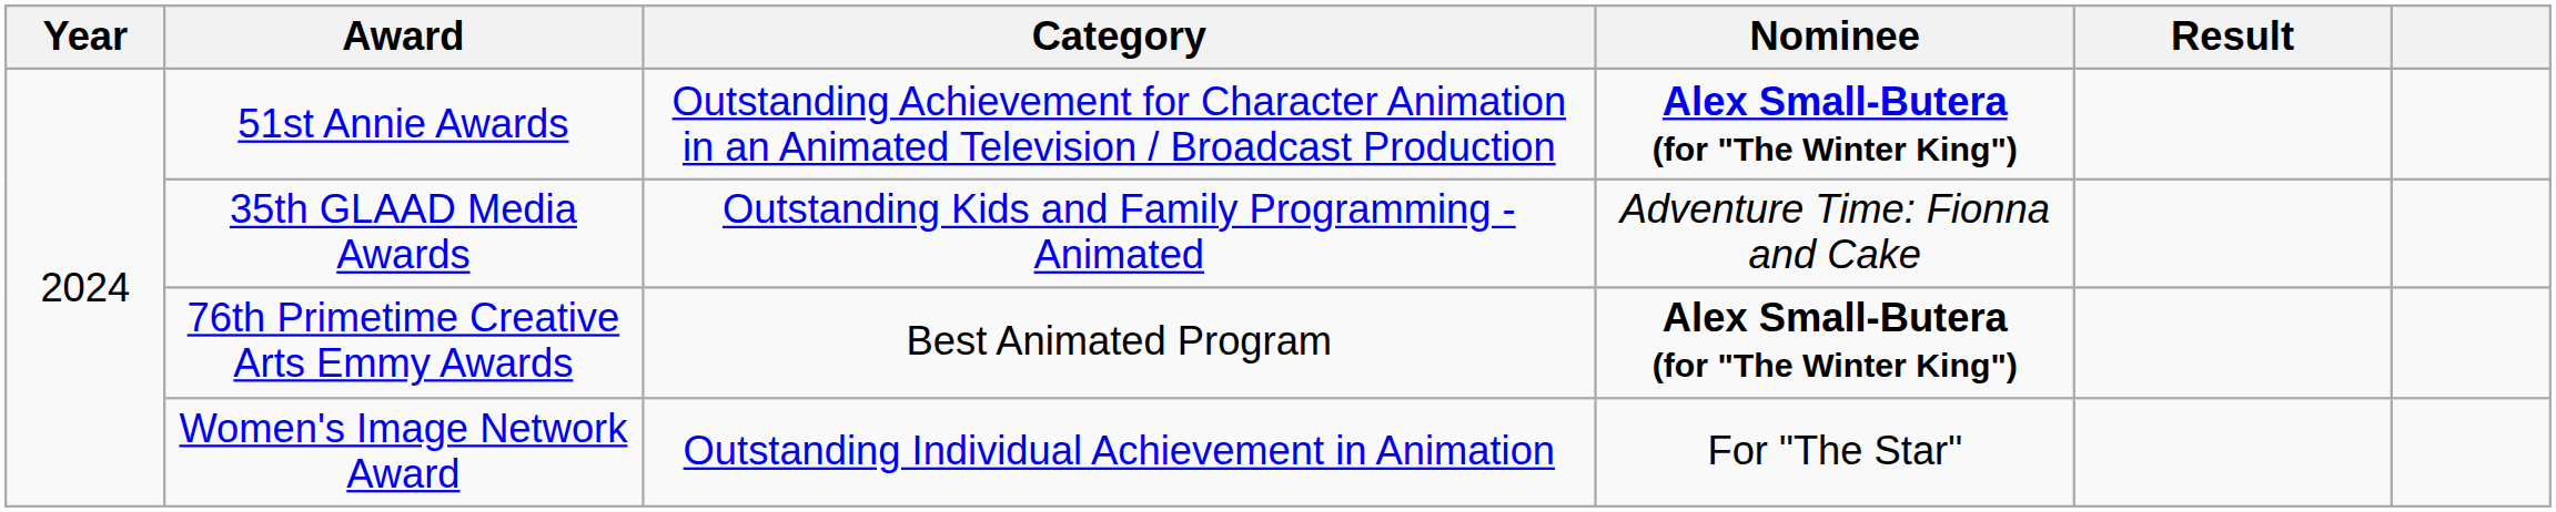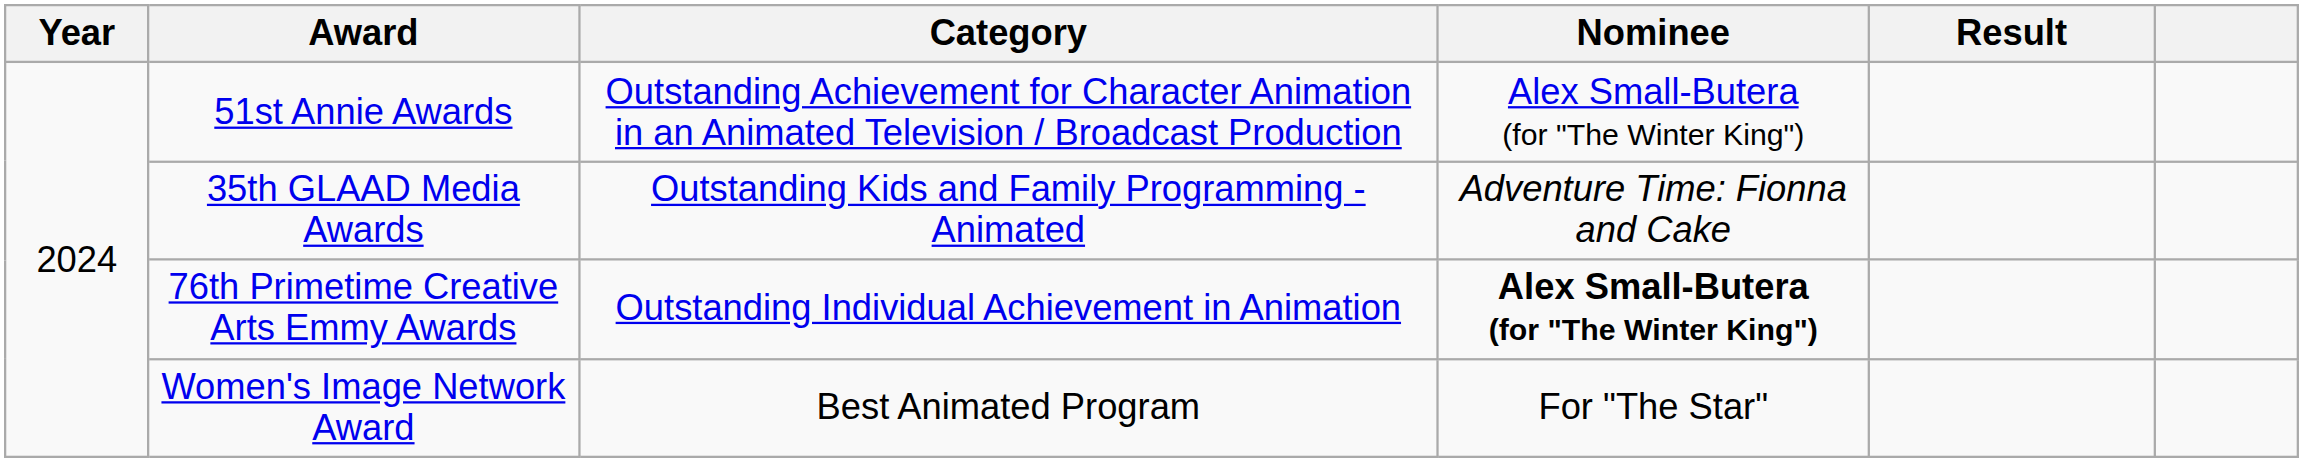51st Annie Awards | Nominee: bold -> normal
76th Primetime Creative Arts Emmy Awards | Category: Best Animated Program -> Outstanding Individual Achievement in Animation
Women's Image Network Award | Category: Outstanding Individual Achievement in Animation -> Best Animated Program
